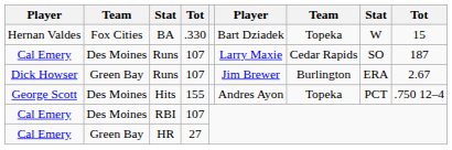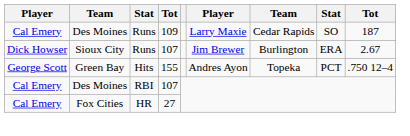- row: Hernan Valdes | Fox Cities | BA | .330 | Bart Dziadek | Topeka | W | 15
Cal Emery / Runs | column 4: 107 -> 109
Dick Howser / Runs | column 2: Green Bay -> Sioux City
Hits | column 2: Des Moines -> Green Bay
HR | column 2: Green Bay -> Fox Cities
